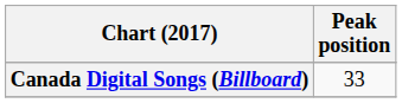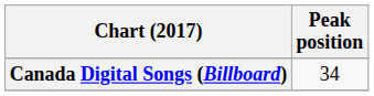Canada Digital Songs (Billboard) | Peak position: 33 -> 34
